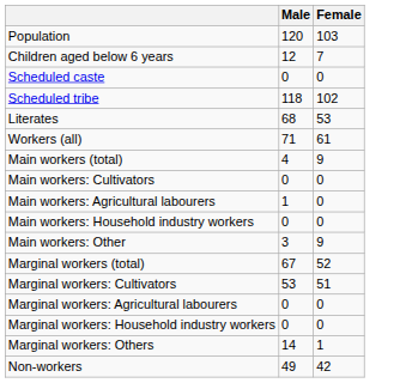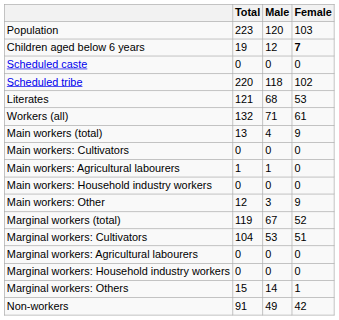+ column: Total | 223 | 19 | 0 | 220 | 121 | 132 | 13 | 0 | 1 | 0 | 12 | 119 | 104 | 0 | 0 | 15 | 91
Children aged below 6 years | Female: normal -> bold
